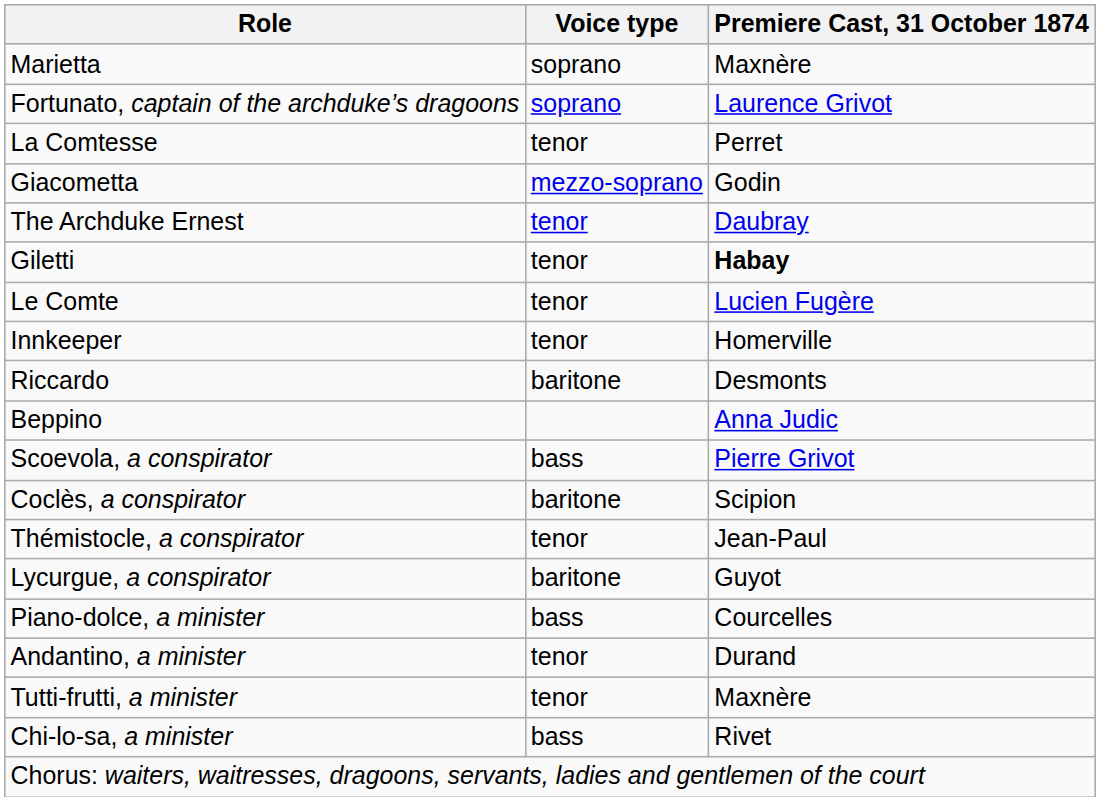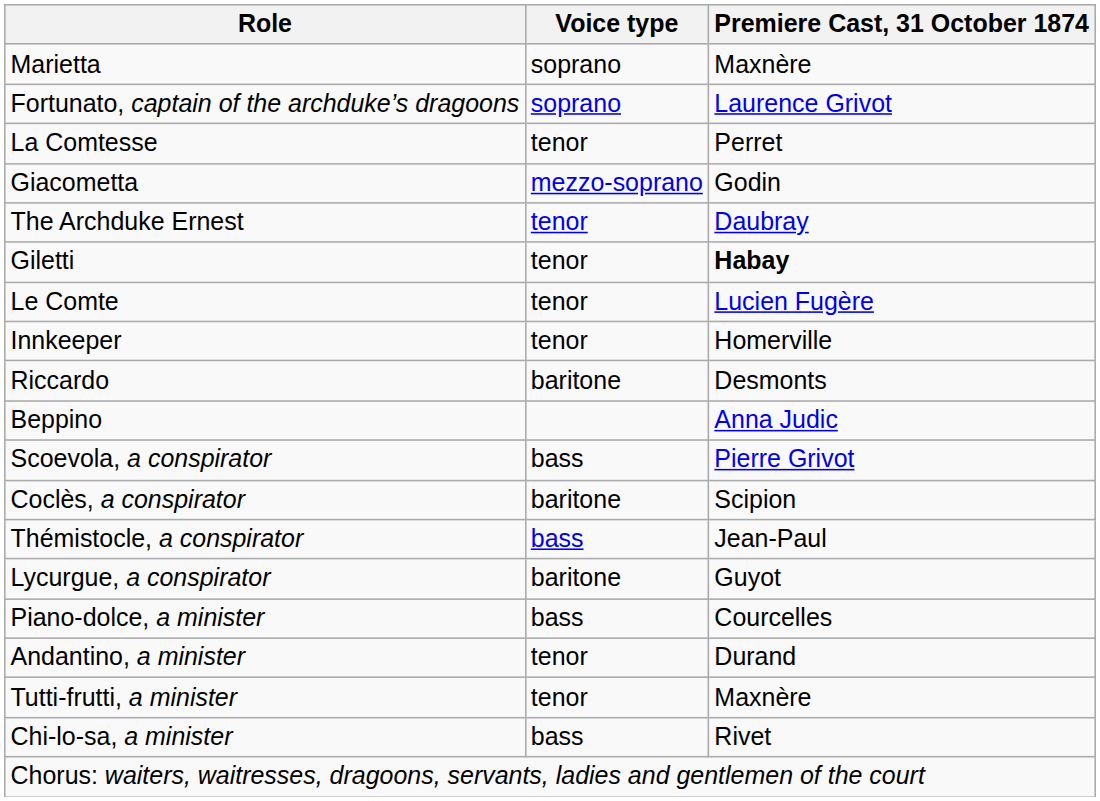Thémistocle, a conspirator | Voice type: tenor -> bass
